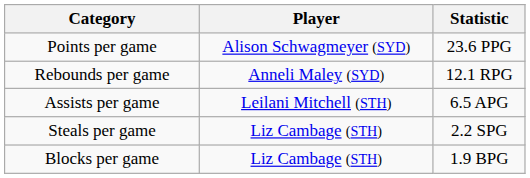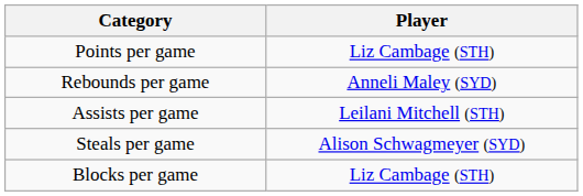- column: Statistic | 23.6 PPG | 12.1 RPG | 6.5 APG | 2.2 SPG | 1.9 BPG
Points per game | Player: Alison Schwagmeyer (SYD) -> Liz Cambage (STH)
Steals per game | Player: Liz Cambage (STH) -> Alison Schwagmeyer (SYD)
